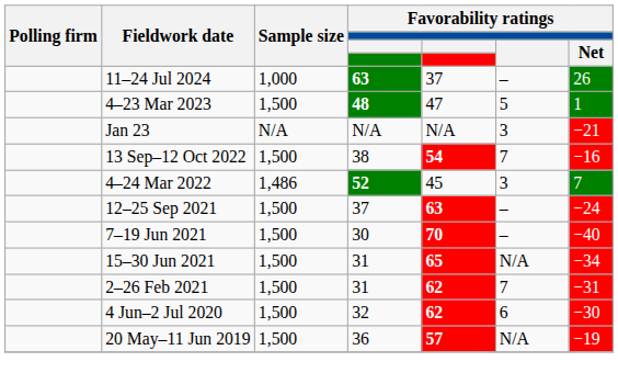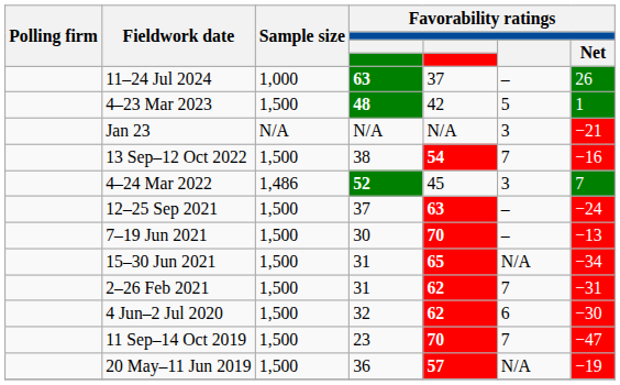4–23 Mar 2023 | column 5: 47 -> 42
7–19 Jun 2021 | Favorability ratings / Net: −40 -> −13
+ row: 11 Sep–14 Oct 2019 | 1,500 | 23 | 70 | 7 | −47
